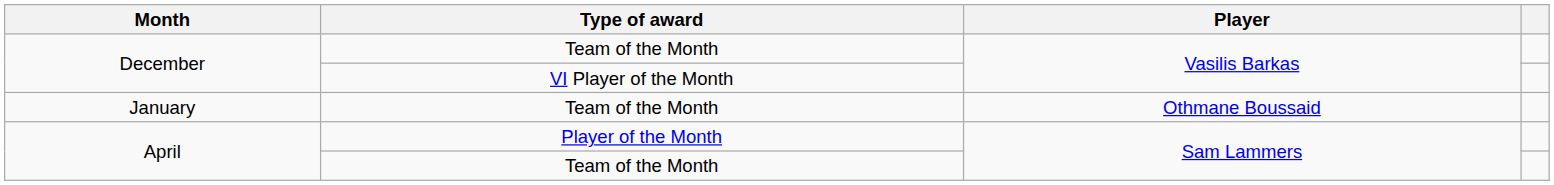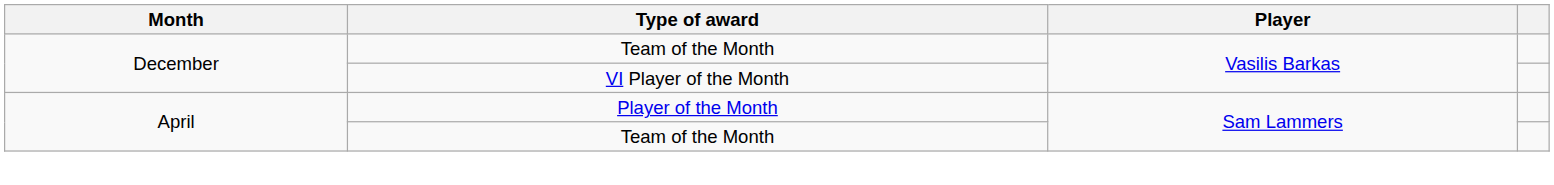- row: January | Team of the Month | Othmane Boussaid
